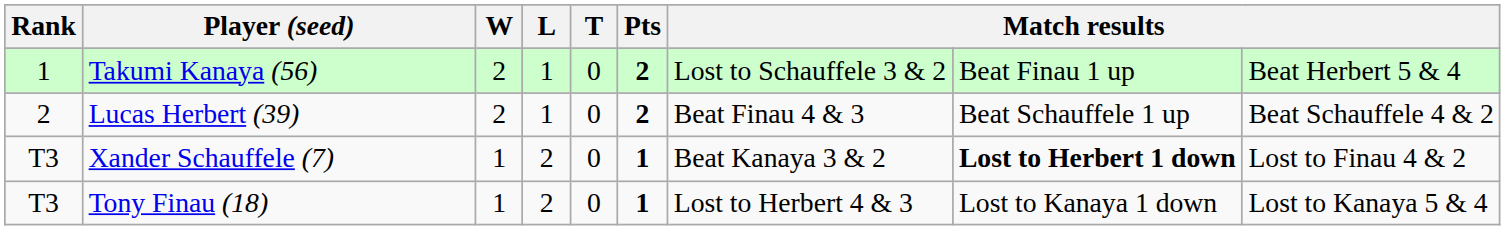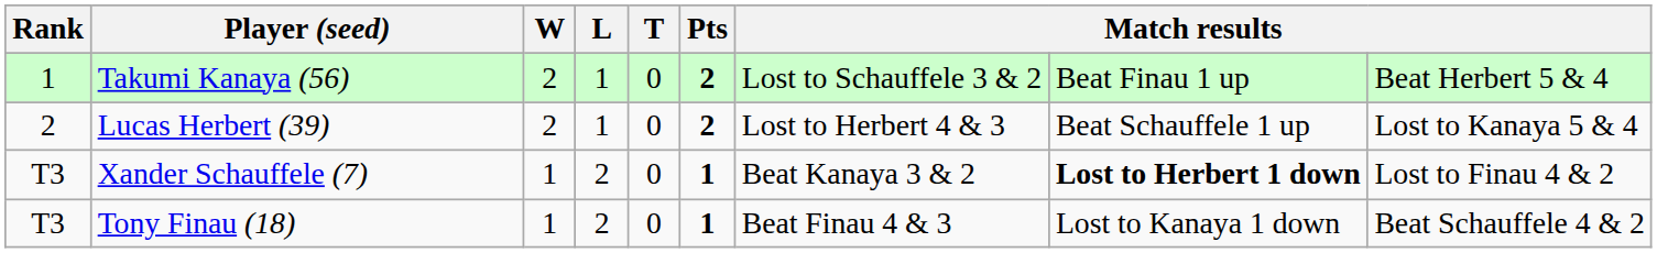Lucas Herbert (39) | column 7: Beat Finau 4 & 3 -> Lost to Herbert 4 & 3
Lucas Herbert (39) | column 9: Beat Schauffele 4 & 2 -> Lost to Kanaya 5 & 4
Tony Finau (18) | column 7: Lost to Herbert 4 & 3 -> Beat Finau 4 & 3
Tony Finau (18) | column 9: Lost to Kanaya 5 & 4 -> Beat Schauffele 4 & 2
